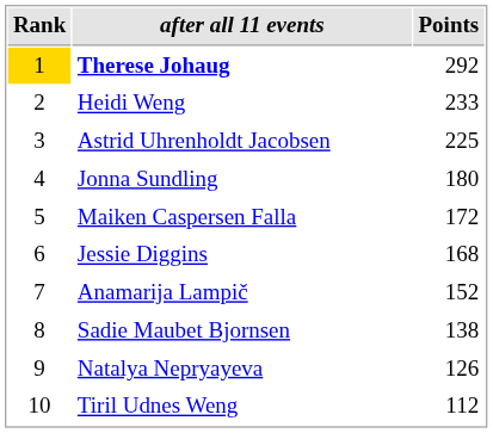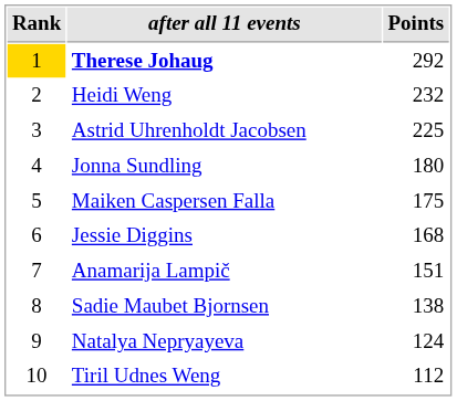Heidi Weng | Points: 233 -> 232
Maiken Caspersen Falla | Points: 172 -> 175
Anamarija Lampič | Points: 152 -> 151
Natalya Nepryayeva | Points: 126 -> 124
